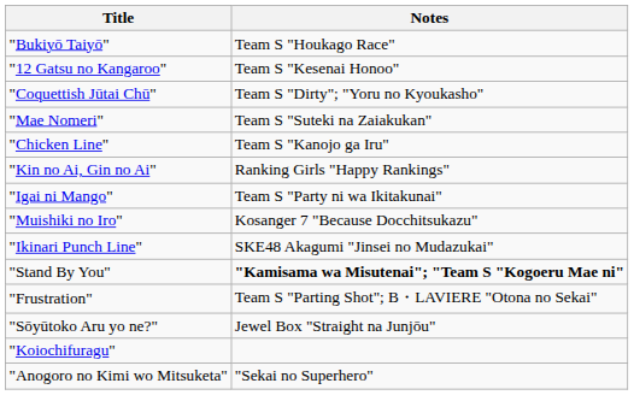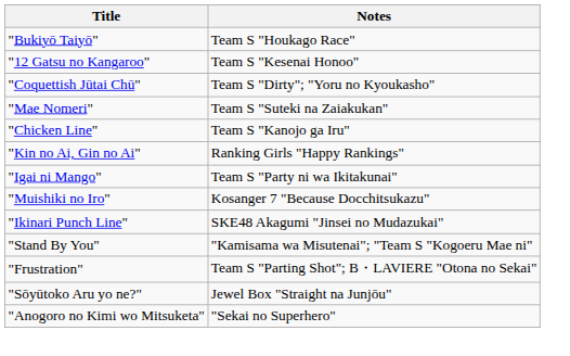"Stand By You" | Notes: bold -> normal
- row: "Koiochifuragu"
